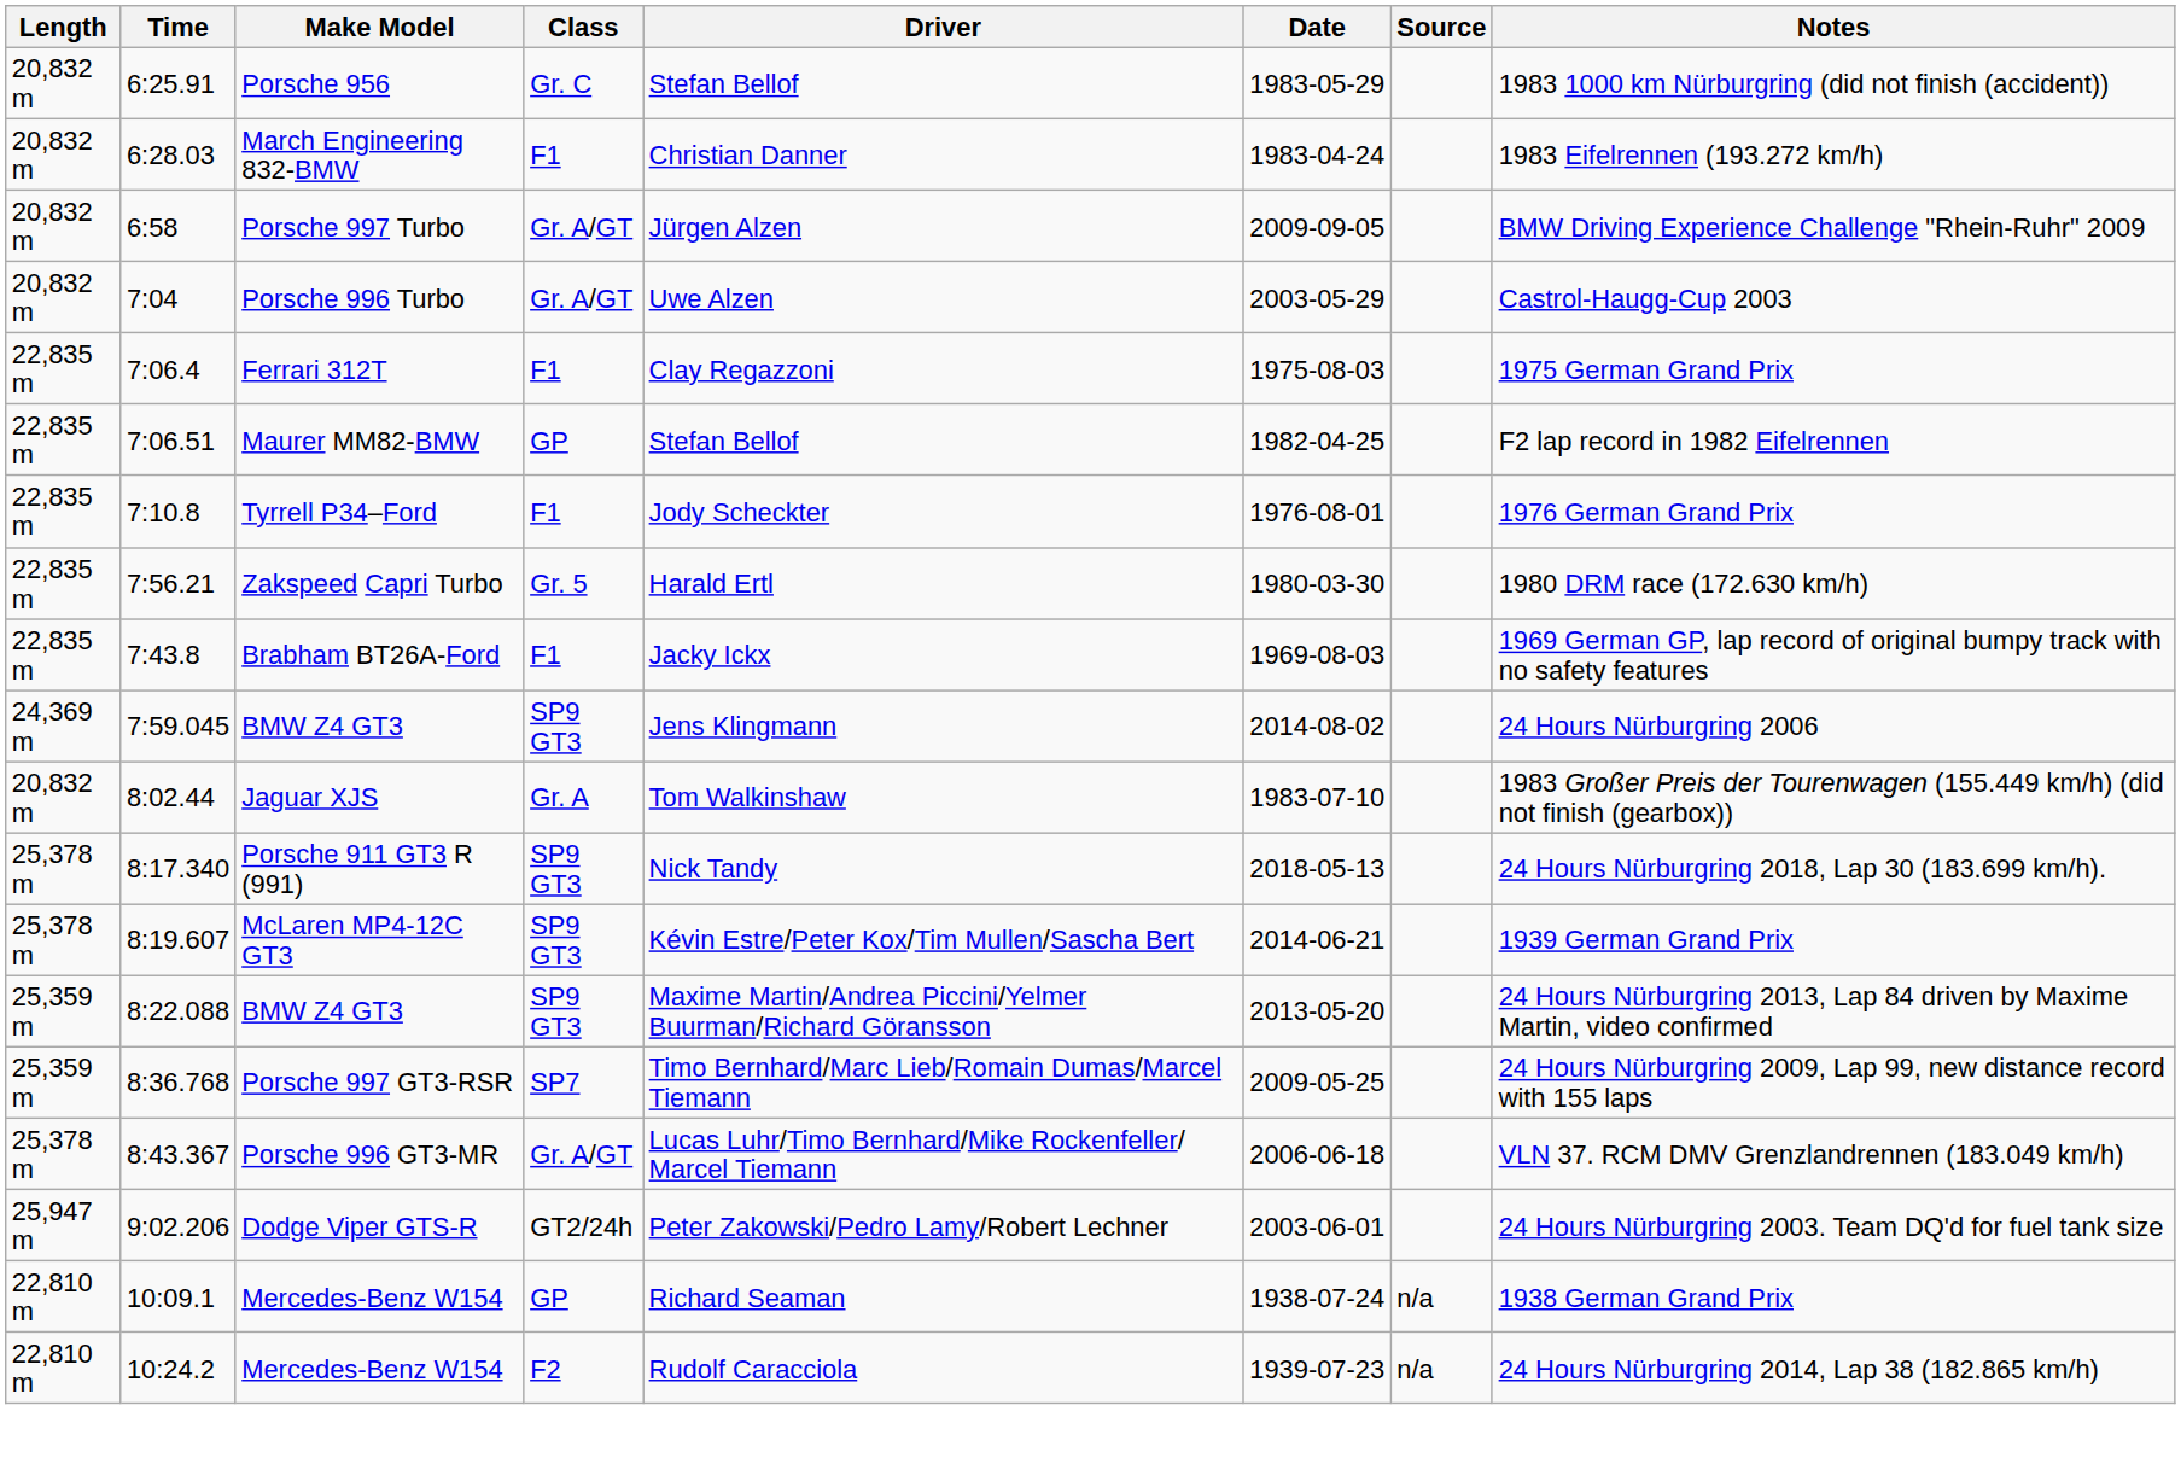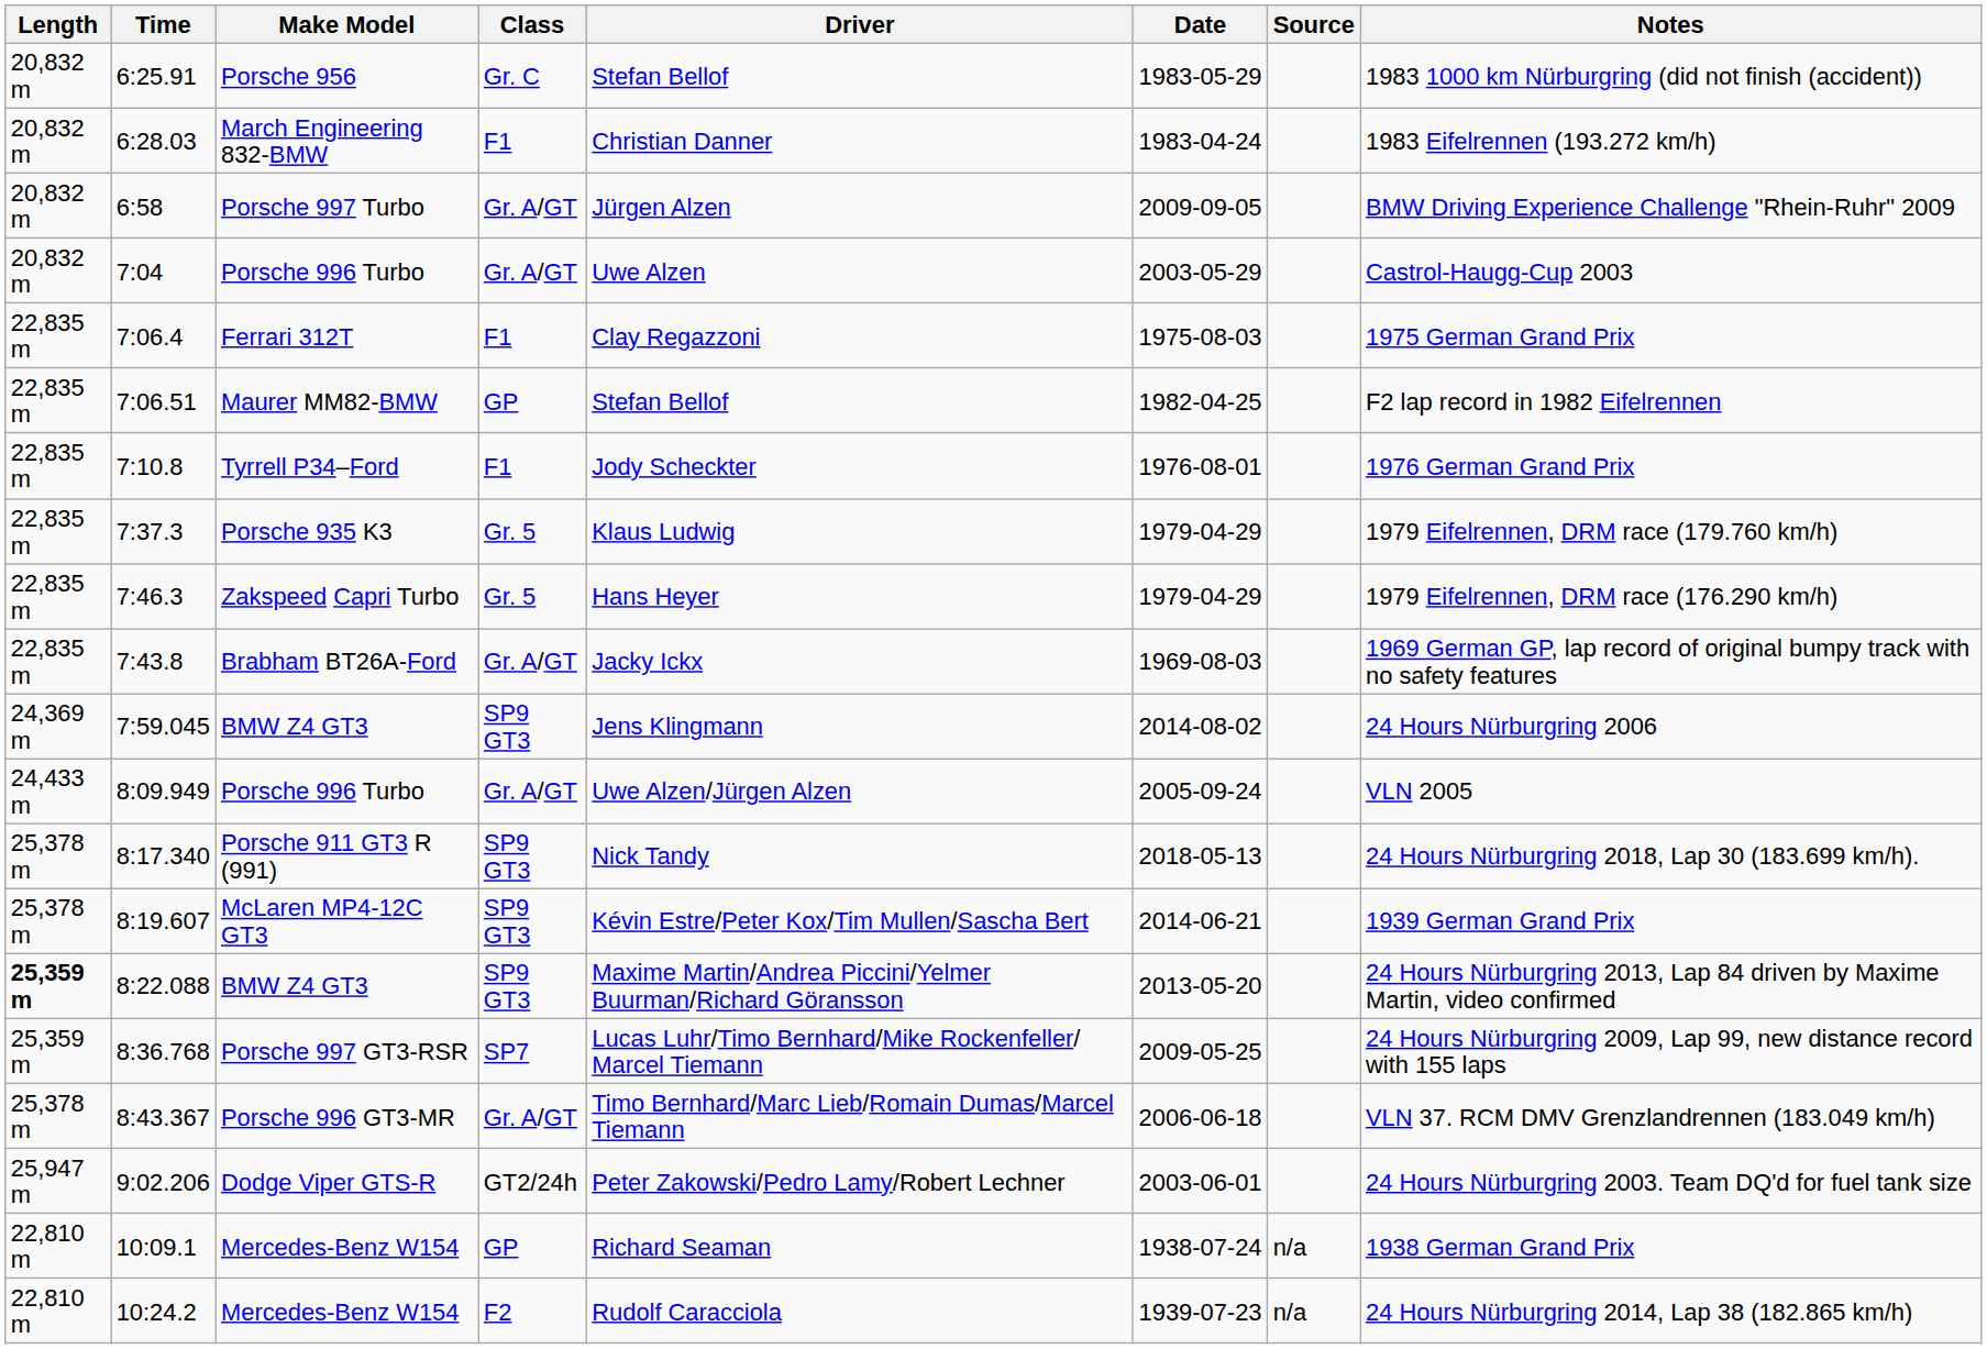+ row: 22,835 m | 7:37.3 | Porsche 935 K3 | Gr. 5 | Klaus Ludwig | 1979-04-29 | 1979 Eifelrennen, DRM race (179.760 km/h)
+ row: 22,835 m | 7:46.3 | Zakspeed Capri Turbo | Gr. 5 | Hans Heyer | 1979-04-29 | 1979 Eifelrennen, DRM race (176.290 km/h)
- row: 22,835 m | 7:56.21 | Zakspeed Capri Turbo | Gr. 5 | Harald Ertl | 1980-03-30 | 1980 DRM race (172.630 km/h)
7:43.8 | Class: F1 -> Gr. A/GT
- row: 20,832 m | 8:02.44 | Jaguar XJS | Gr. A | Tom Walkinshaw | 1983-07-10 | 1983 Großer Preis der Tourenwagen (155.449 km/h) (did not finish (gearbox))
+ row: 24,433 m | 8:09.949 | Porsche 996 Turbo | Gr. A/GT | Uwe Alzen/Jürgen Alzen | 2005-09-24 | VLN 2005
8:22.088 | Length: normal -> bold
8:36.768 | Driver: Timo Bernhard/Marc Lieb/Romain Dumas/Marcel Tiemann -> Lucas Luhr/Timo Bernhard/Mike Rockenfeller/ Marcel Tiemann
8:43.367 | Driver: Lucas Luhr/Timo Bernhard/Mike Rockenfeller/ Marcel Tiemann -> Timo Bernhard/Marc Lieb/Romain Dumas/Marcel Tiemann
